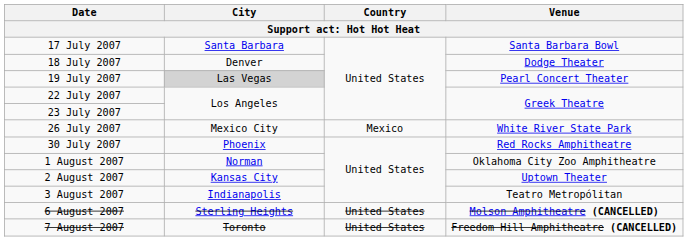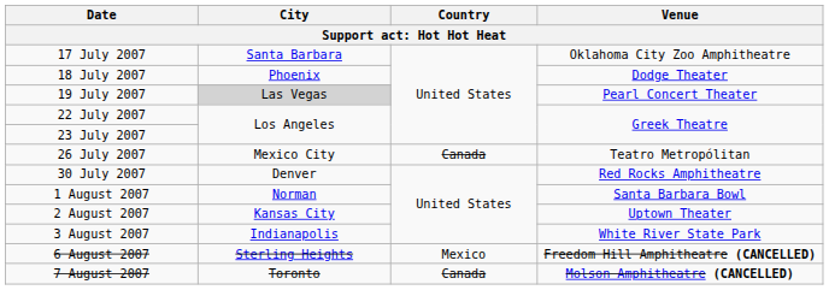17 July 2007 | Venue: Santa Barbara Bowl -> Oklahoma City Zoo Amphitheatre
18 July 2007 | City: Denver -> Phoenix
26 July 2007 | Country: Mexico -> Canada
26 July 2007 | Venue: White River State Park -> Teatro Metropólitan
30 July 2007 | City: Phoenix -> Denver
1 August 2007 | Venue: Oklahoma City Zoo Amphitheatre -> Santa Barbara Bowl
3 August 2007 | Venue: Teatro Metropólitan -> White River State Park
6 August 2007 | Country: United States -> Mexico
6 August 2007 | Venue: Molson Amphitheatre (CANCELLED) -> Freedom Hill Amphitheatre (CANCELLED)
7 August 2007 | Country: United States -> Canada
7 August 2007 | Venue: Freedom Hill Amphitheatre (CANCELLED) -> Molson Amphitheatre (CANCELLED)
